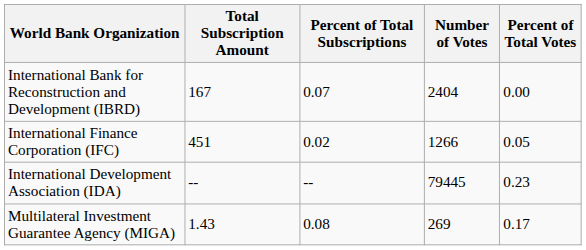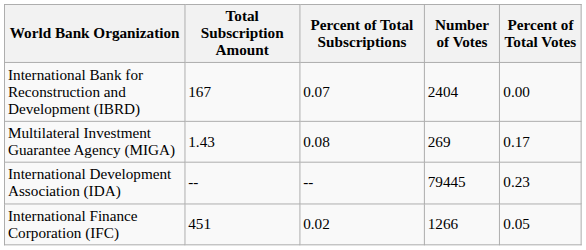rows swapped: International Finance Corporation (IFC) <-> Multilateral Investment Guarantee Agency (MIGA)
